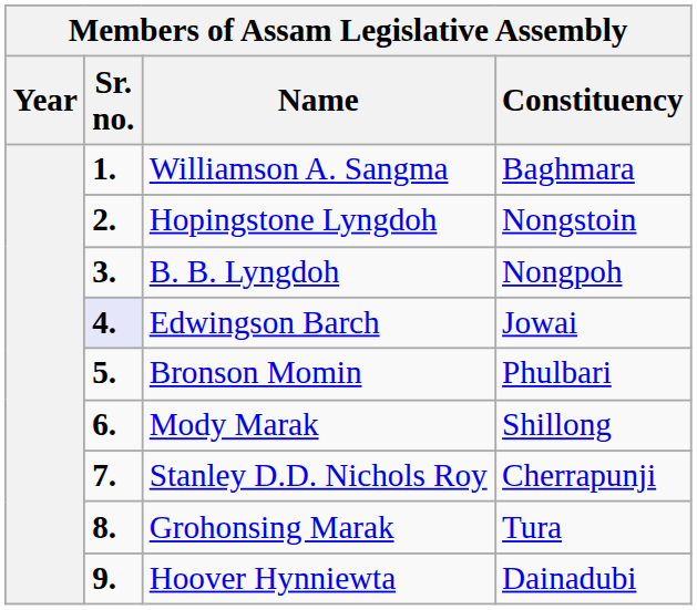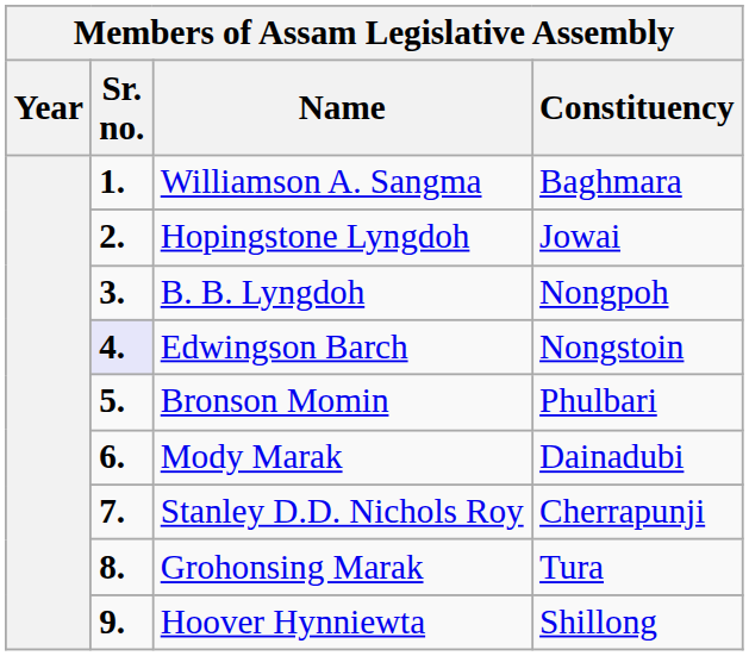Hopingstone Lyngdoh | Constituency: Nongstoin -> Jowai
Edwingson Barch | Constituency: Jowai -> Nongstoin
Mody Marak | Constituency: Shillong -> Dainadubi
Hoover Hynniewta | Constituency: Dainadubi -> Shillong
